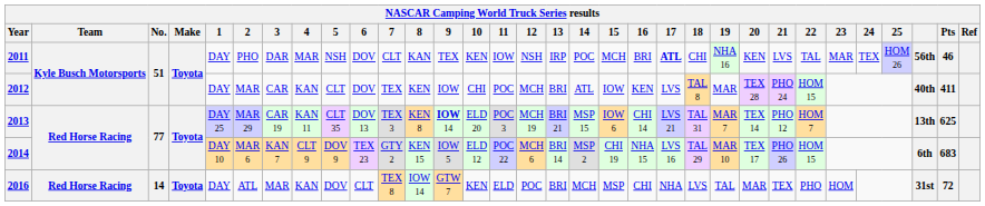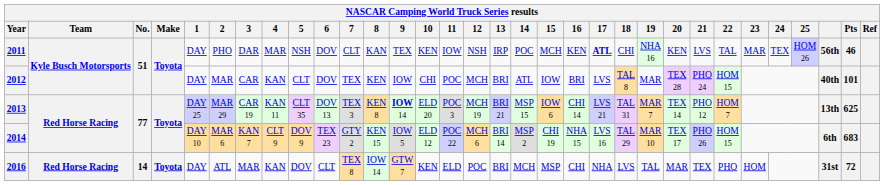2011 | 16: BRI -> KEN
2012 | 16: KEN -> BRI
2012 | Pts: 411 -> 101
